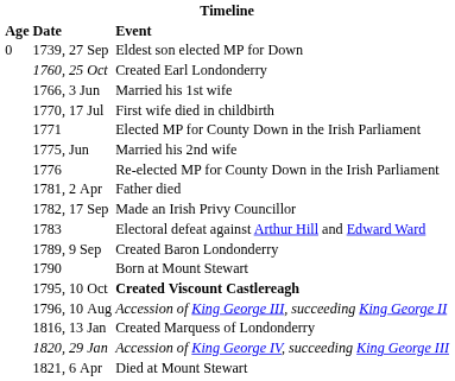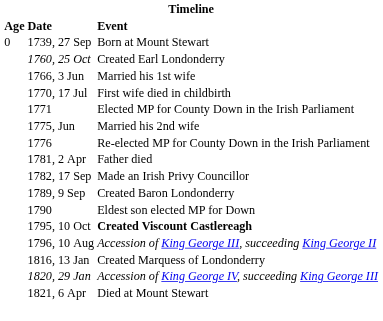1739, 27 Sep | Event: Eldest son elected MP for Down -> Born at Mount Stewart
- row: 1783 | Electoral defeat against Arthur Hill and Edward Ward
1790 | Event: Born at Mount Stewart -> Eldest son elected MP for Down
